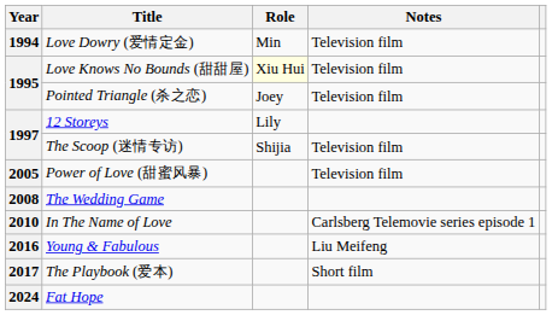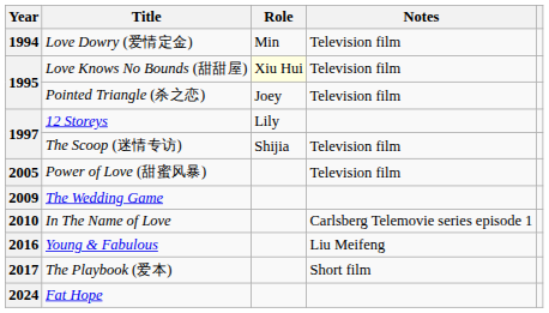The Wedding Game | Year: 2008 -> 2009
